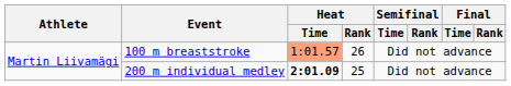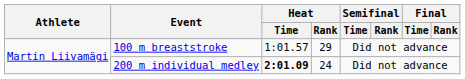100 m breaststroke | Heat / Time: lightsalmon background -> no background
100 m breaststroke | Heat / Rank: 26 -> 29
200 m individual medley | Heat / Rank: 25 -> 24
